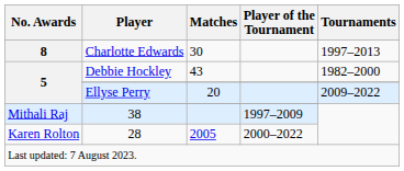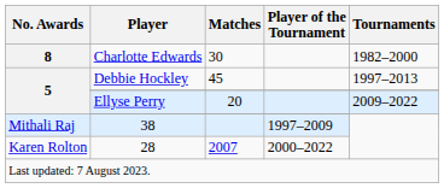Charlotte Edwards | Tournaments: 1997–2013 -> 1982–2000
Debbie Hockley | Matches: 43 -> 45
Debbie Hockley | Tournaments: 1982–2000 -> 1997–2013
28 | Matches: 2005 -> 2007
